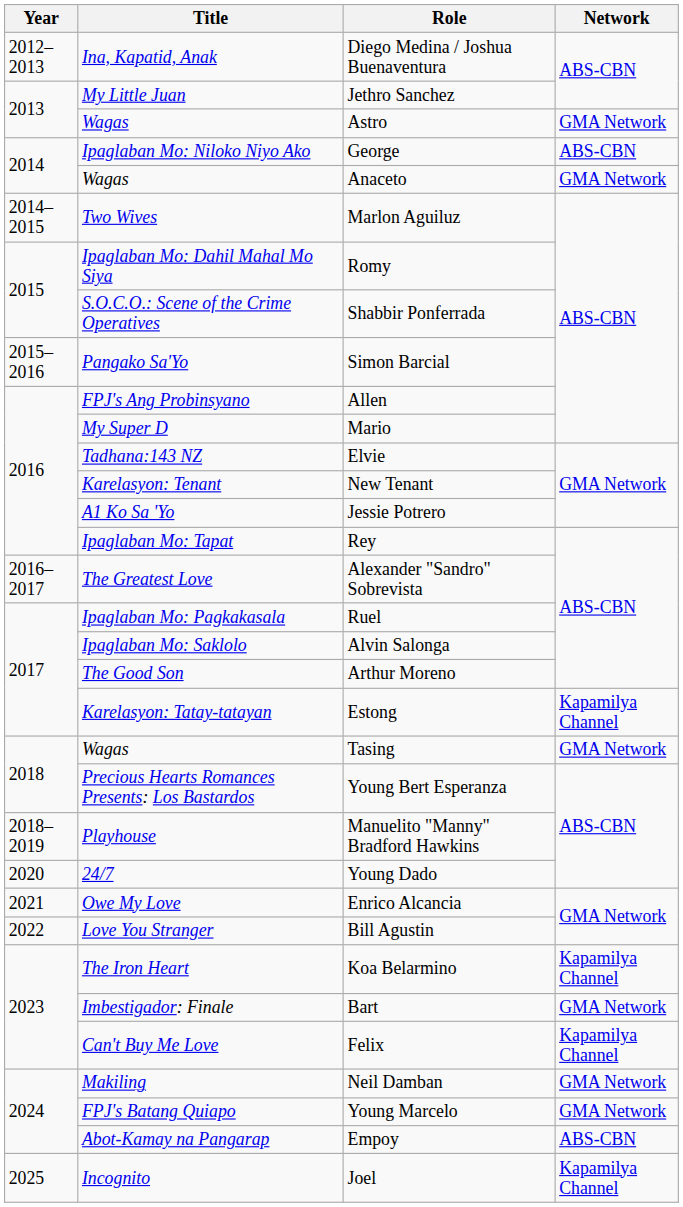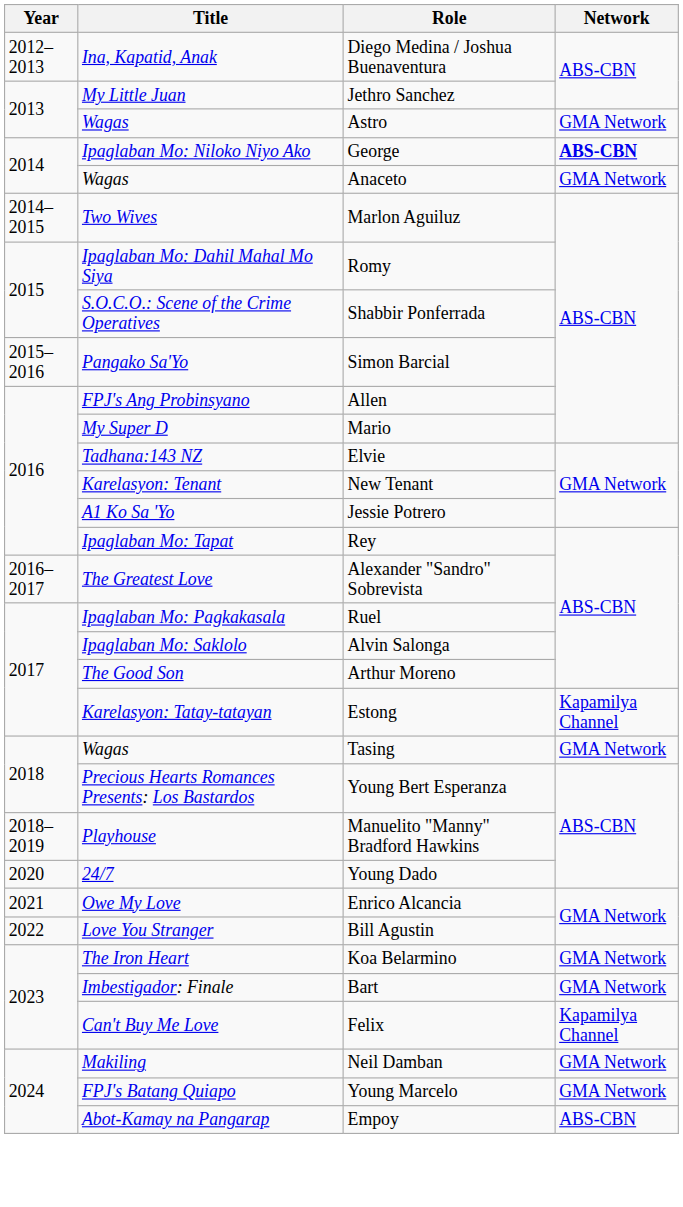George | Network: normal -> bold
Koa Belarmino | Network: Kapamilya Channel -> GMA Network
- row: 2025 | Incognito | Joel | Kapamilya Channel
